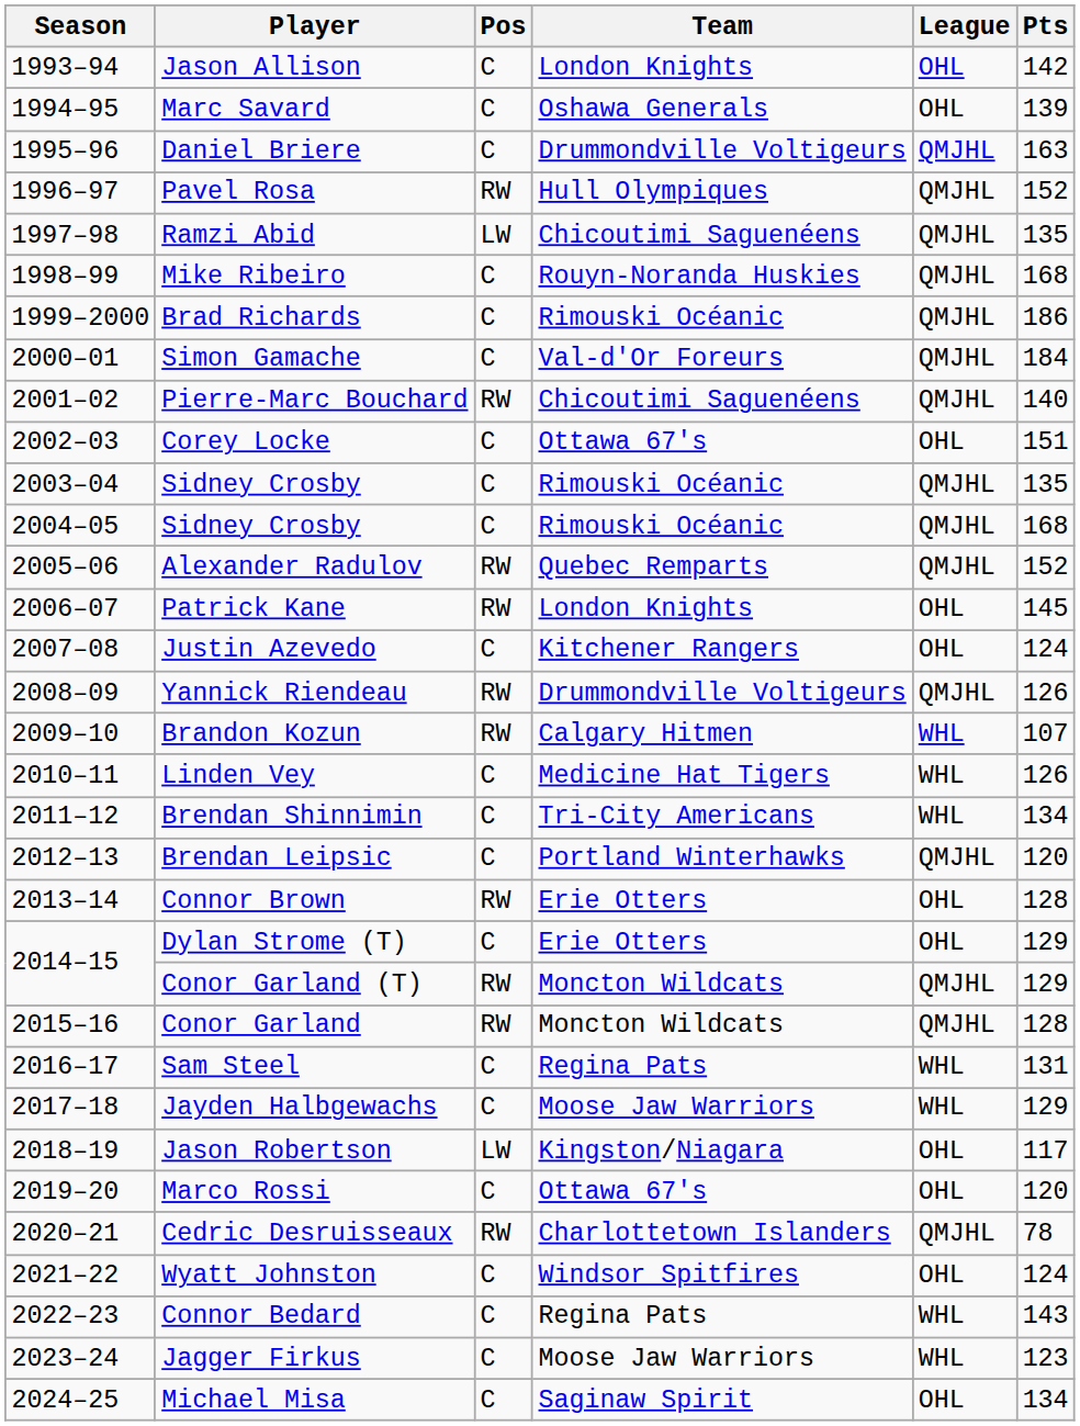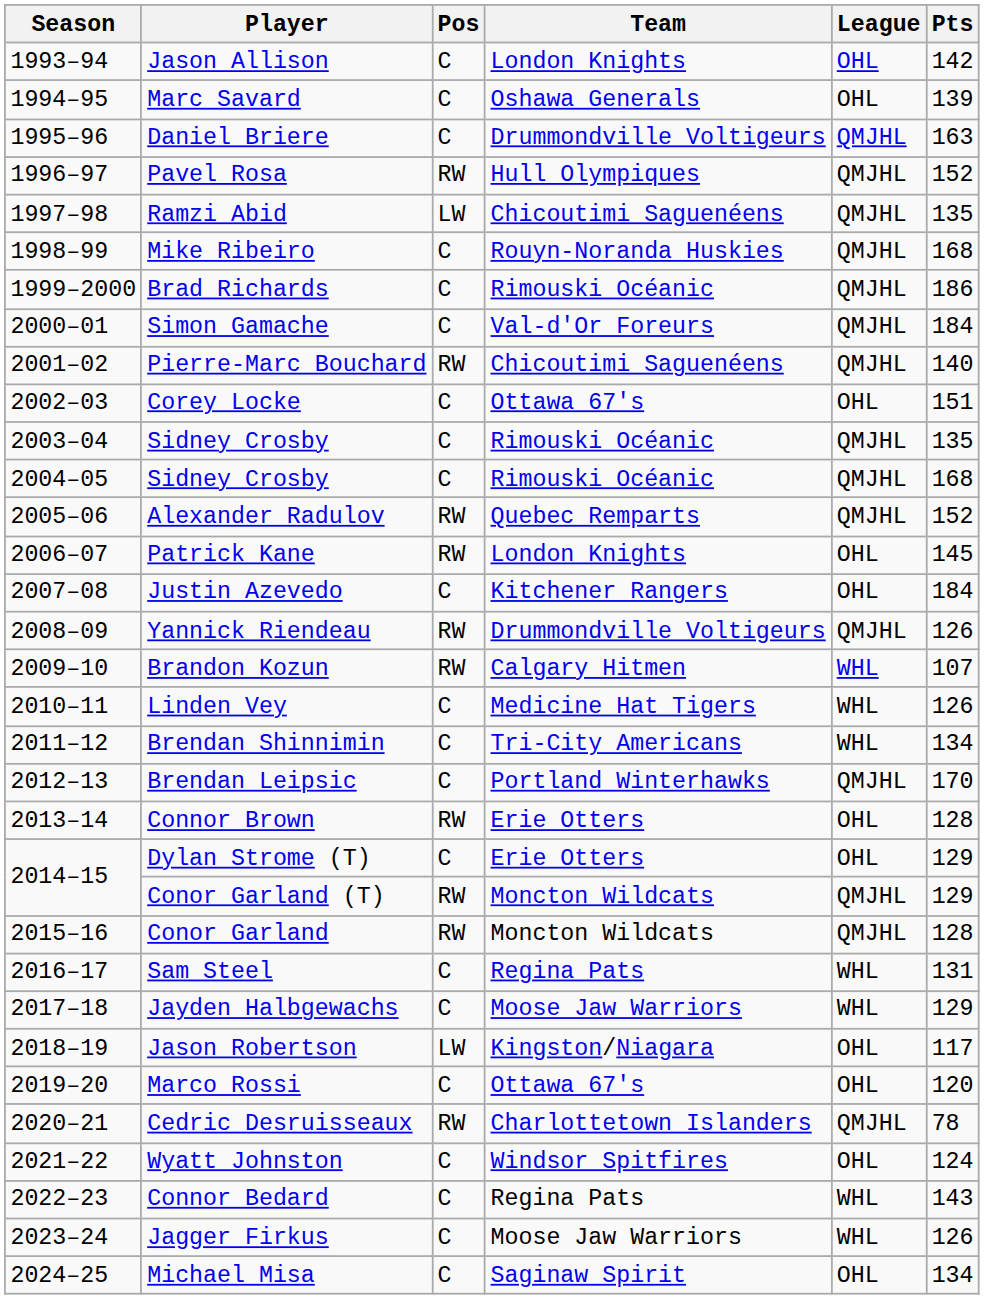Justin Azevedo | Pts: 124 -> 184
Brendan Leipsic | Pts: 120 -> 170
Jagger Firkus | Pts: 123 -> 126
